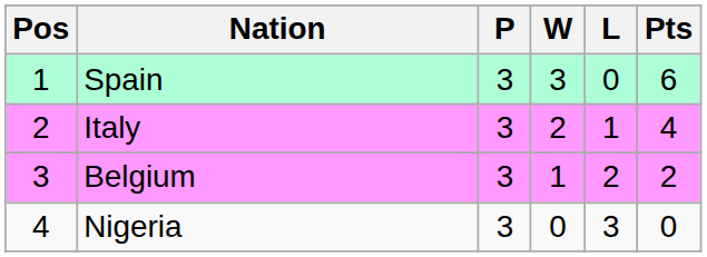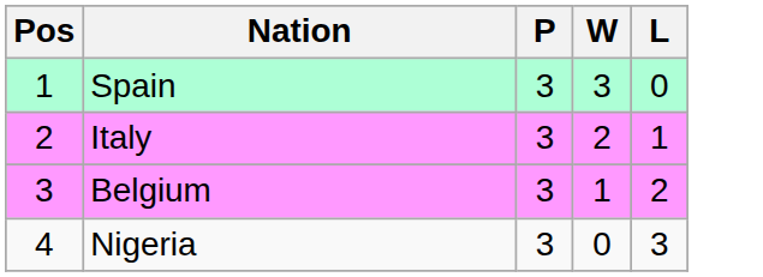- column: Pts | 6 | 4 | 2 | 0
